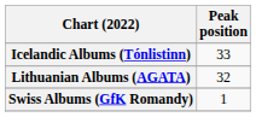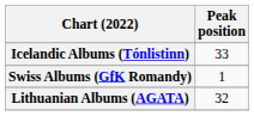rows swapped: Lithuanian Albums (AGATA) <-> Swiss Albums (GfK Romandy)
